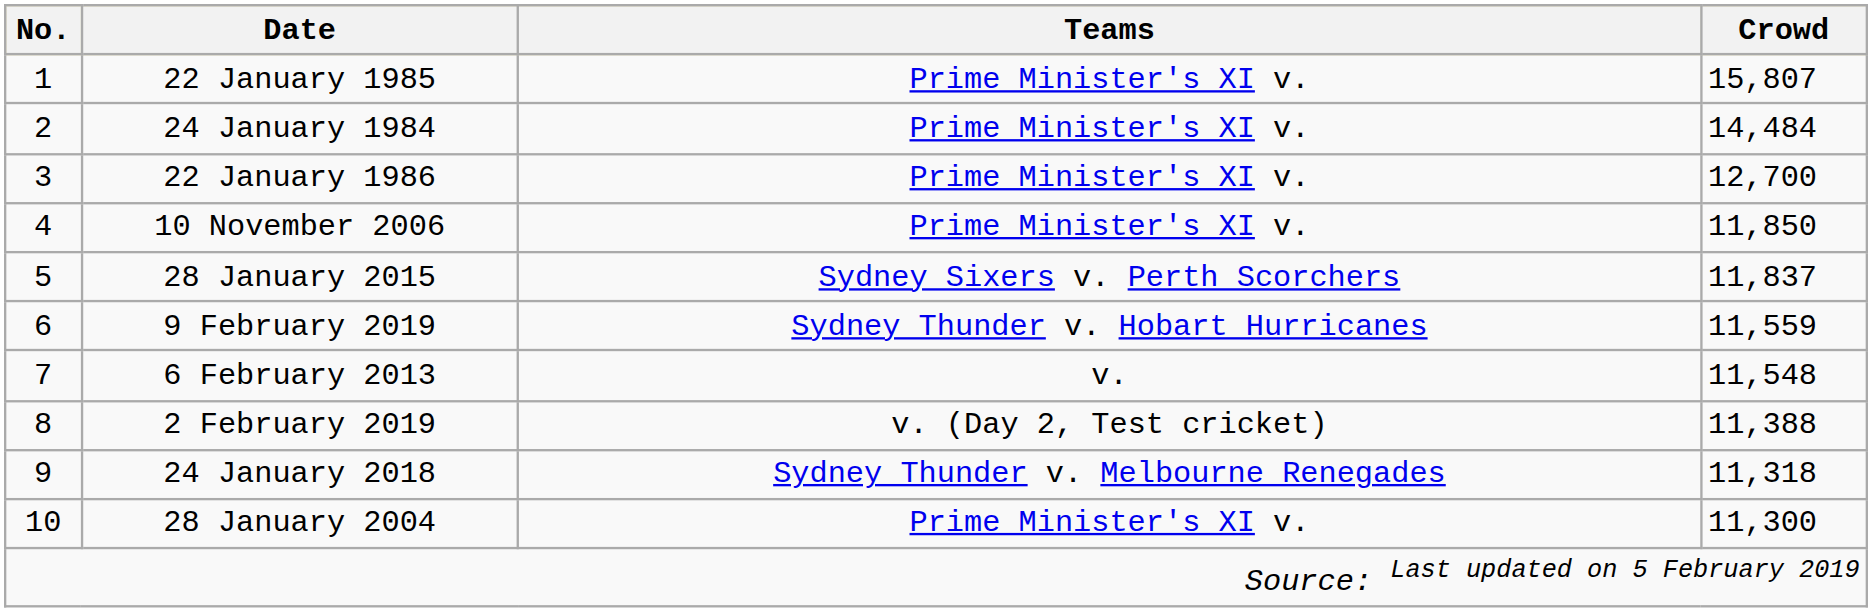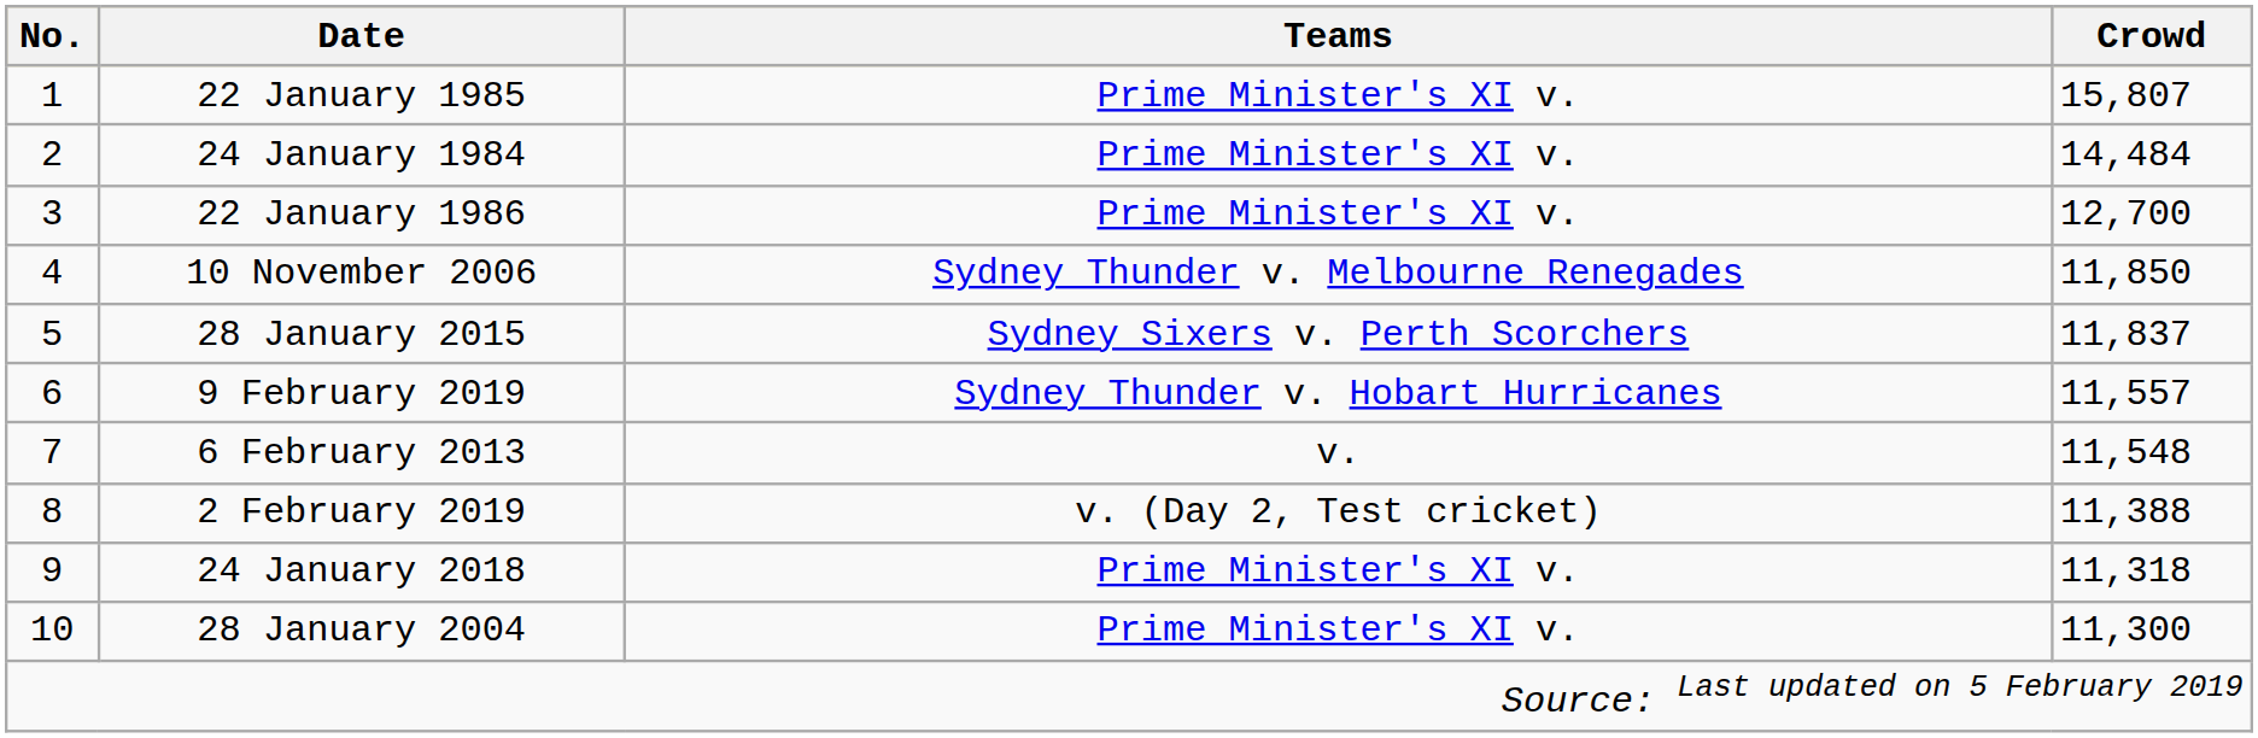10 November 2006 | Teams: Prime Minister's XI v. -> Sydney Thunder v. Melbourne Renegades
9 February 2019 | Crowd: 11,559 -> 11,557
24 January 2018 | Teams: Sydney Thunder v. Melbourne Renegades -> Prime Minister's XI v.
